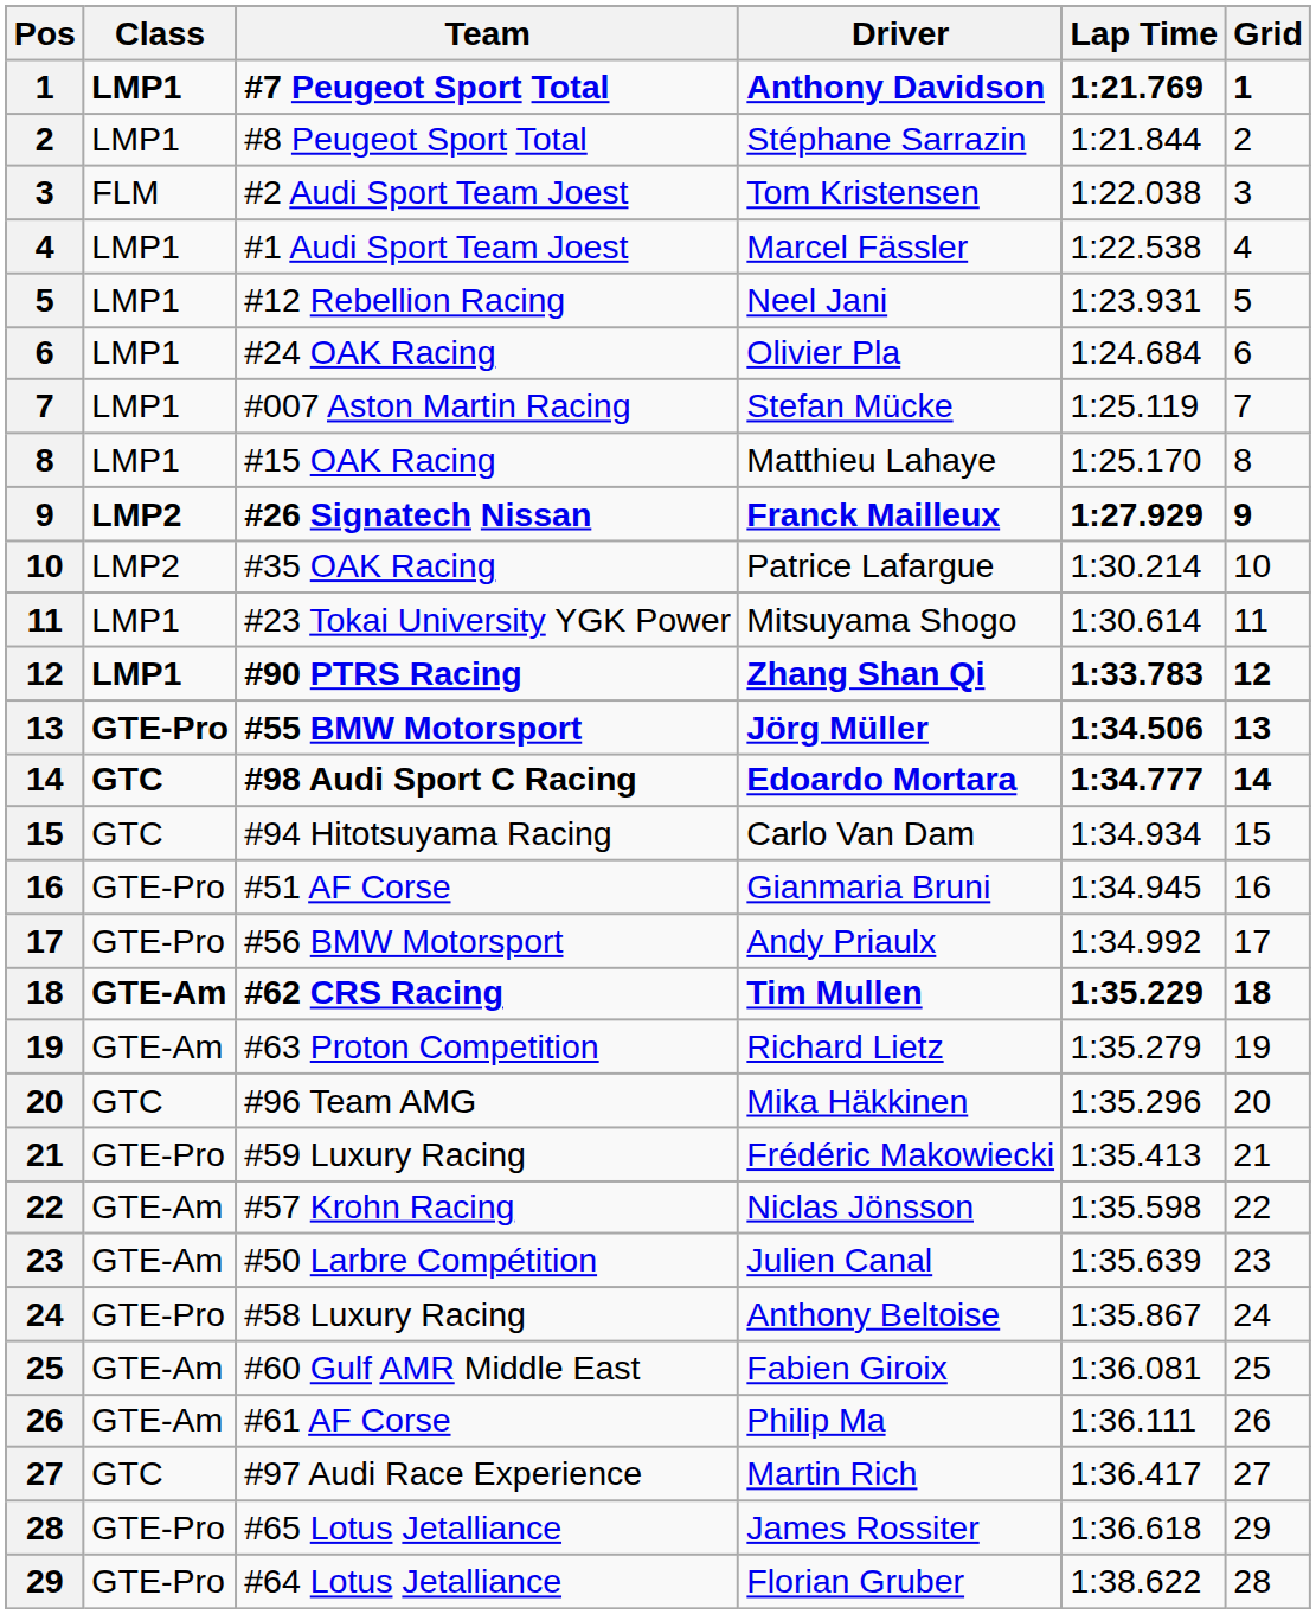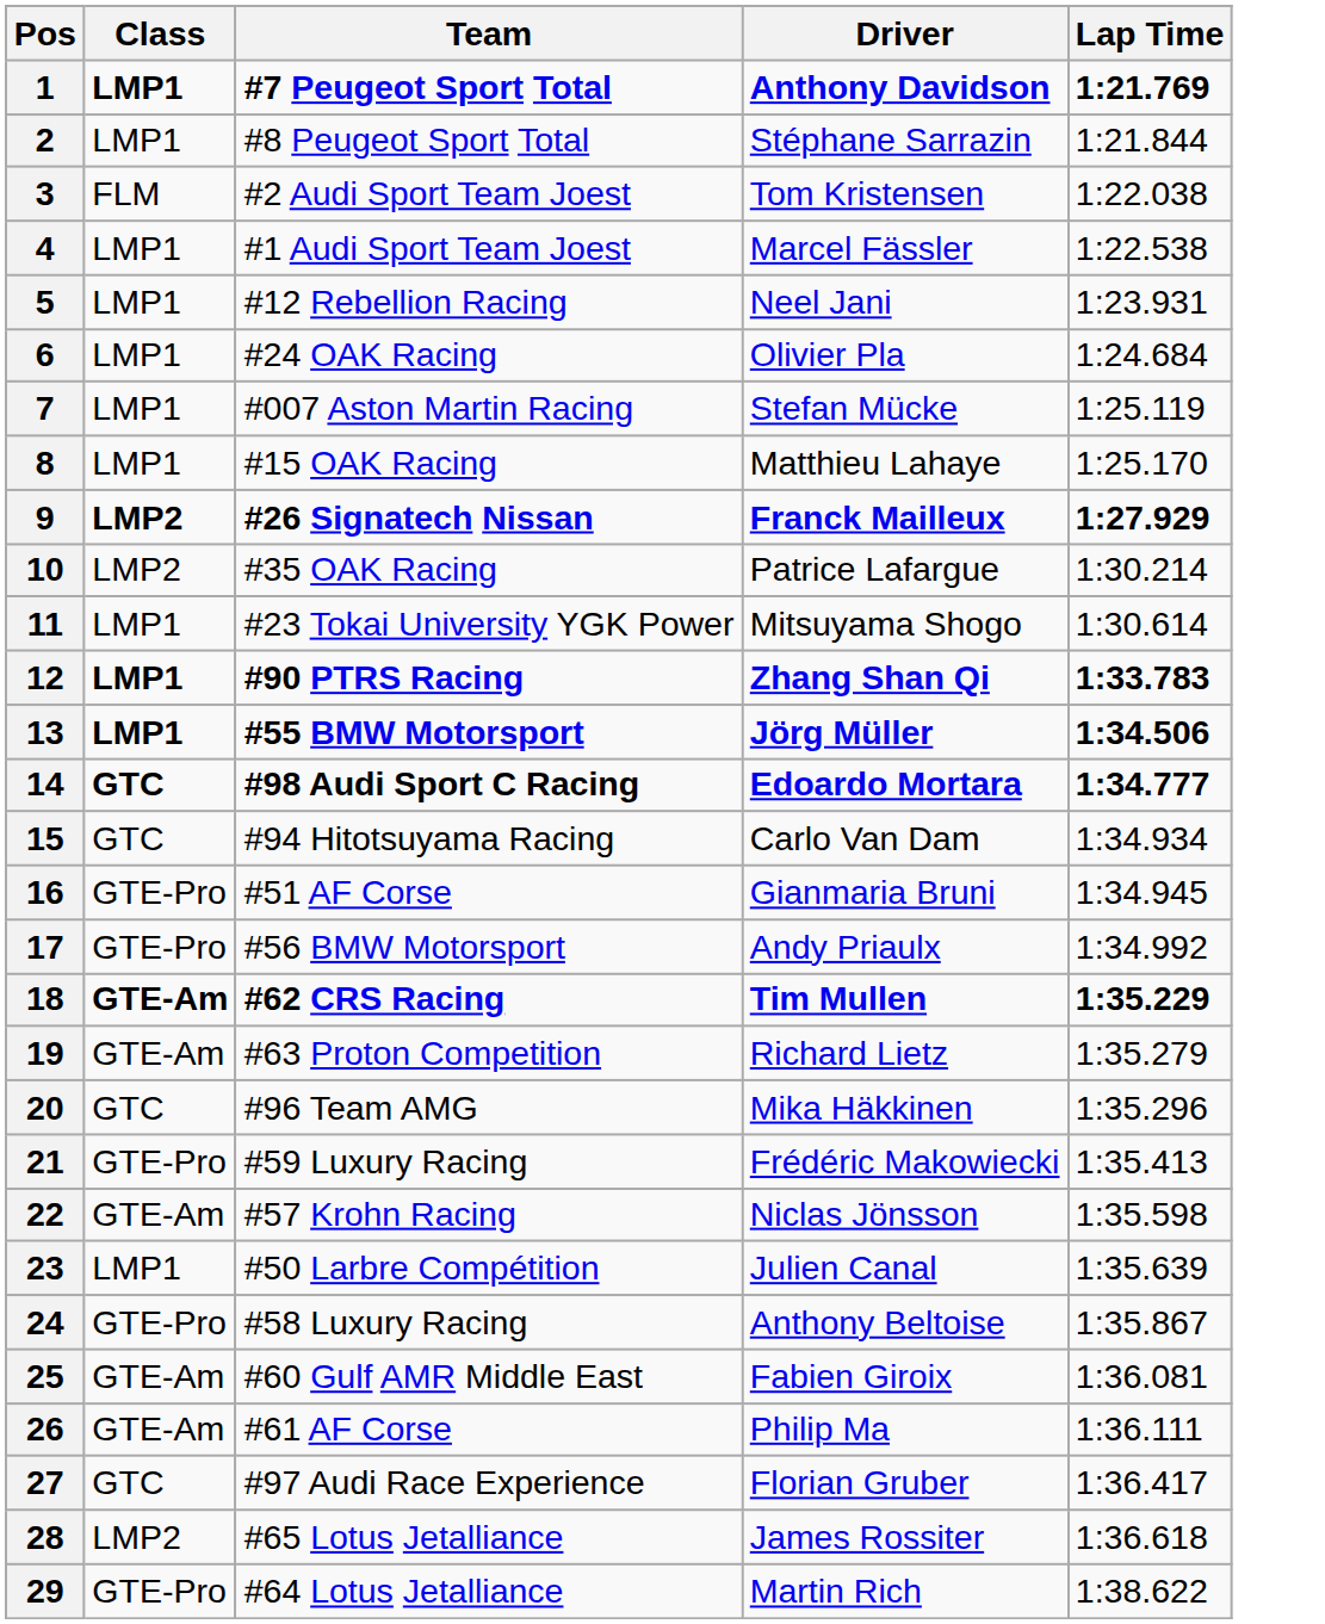- column: Grid | 1 | 2 | 3 | 4 | 5 | 6 | 7 | 8 | 9 | 10 | 11 | 12 | 13 | 14 | 15 | 16 | 17 | 18 | 19 | 20 | 21 | 22 | 23 | 24 | 25 | 26 | 27 | 29 | 28
#55 BMW Motorsport | Class: GTE-Pro -> LMP1
#50 Larbre Compétition | Class: GTE-Am -> LMP1
#97 Audi Race Experience | Driver: Martin Rich -> Florian Gruber
#65 Lotus Jetalliance | Class: GTE-Pro -> LMP2
#64 Lotus Jetalliance | Driver: Florian Gruber -> Martin Rich
